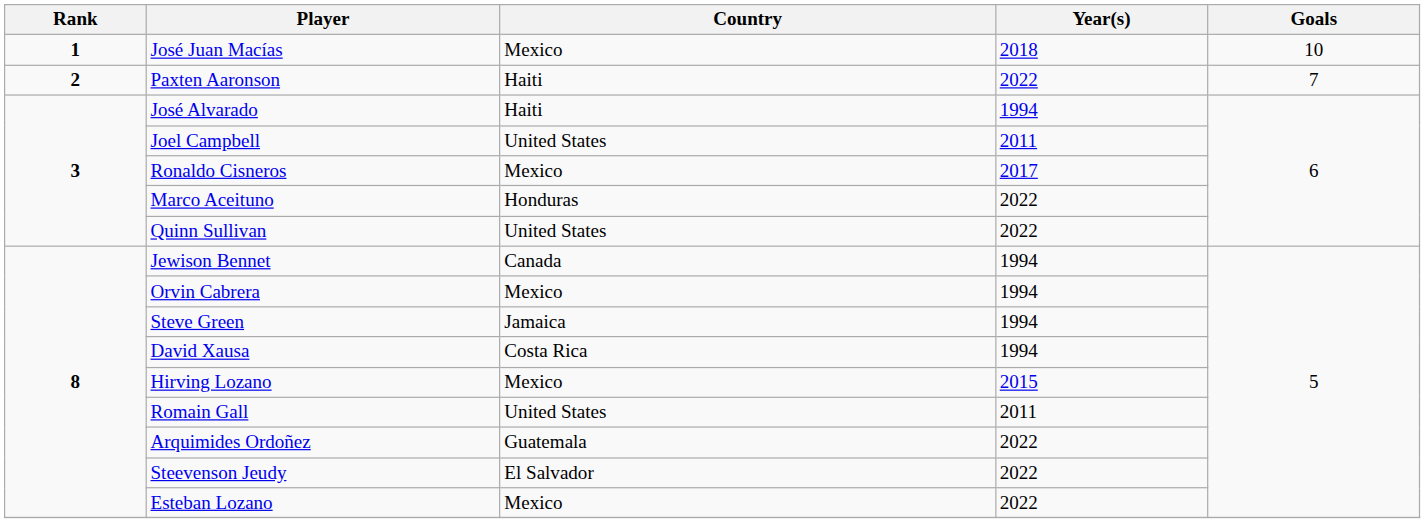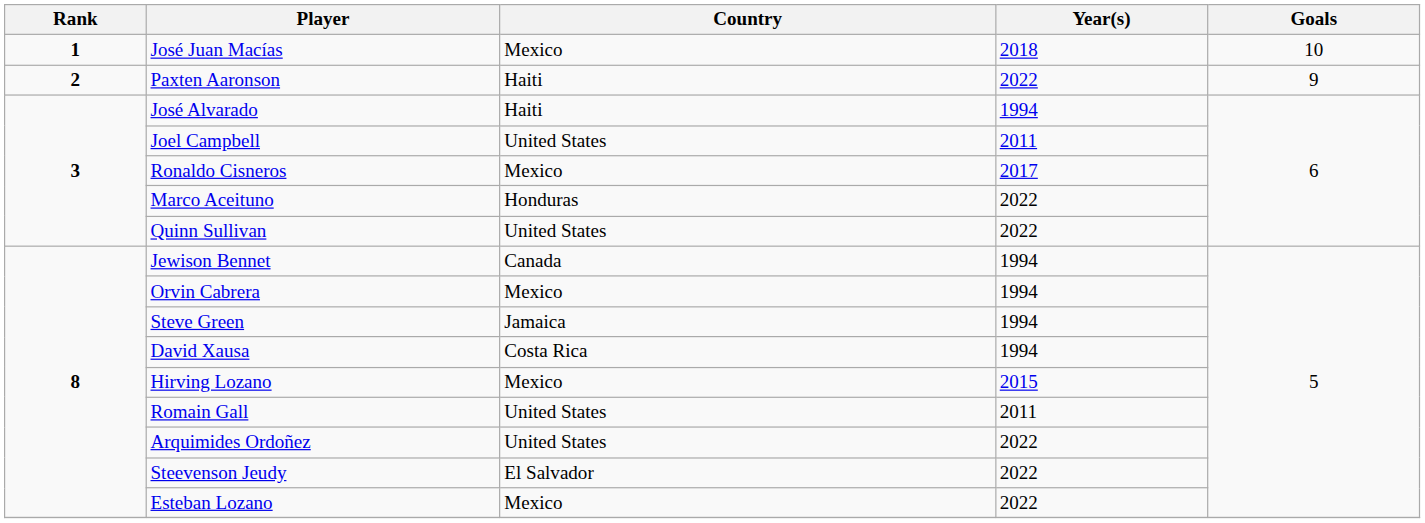Paxten Aaronson | Goals: 7 -> 9
Arquimides Ordoñez | Country: Guatemala -> United States
